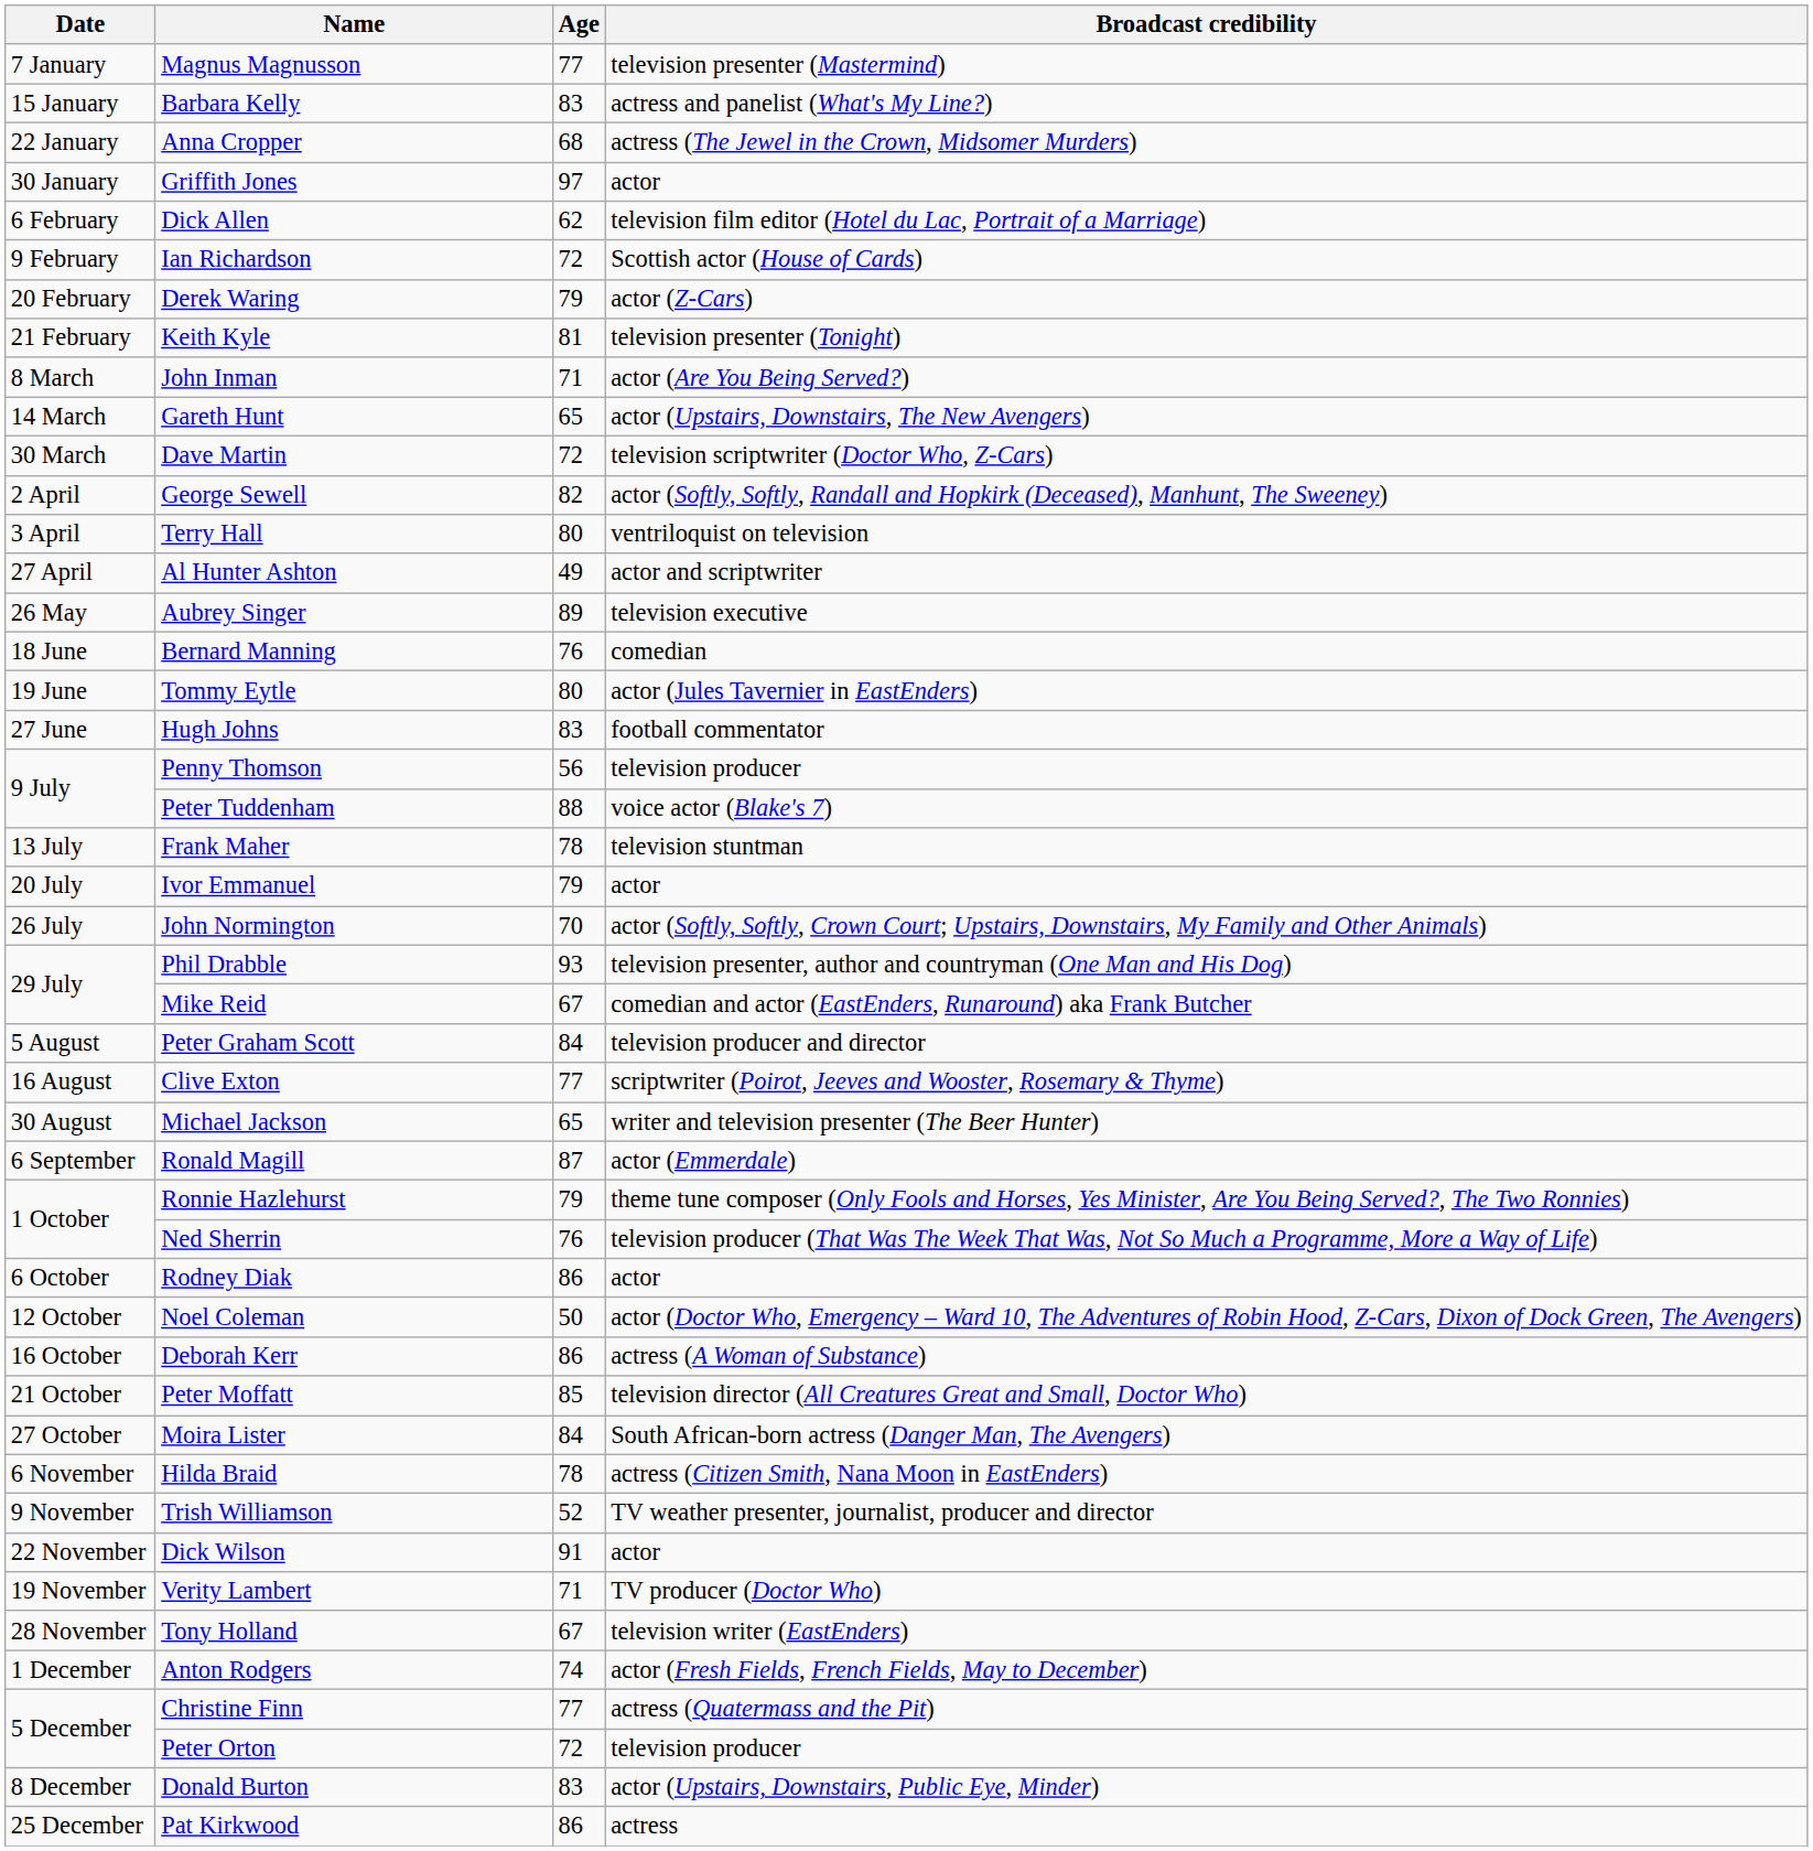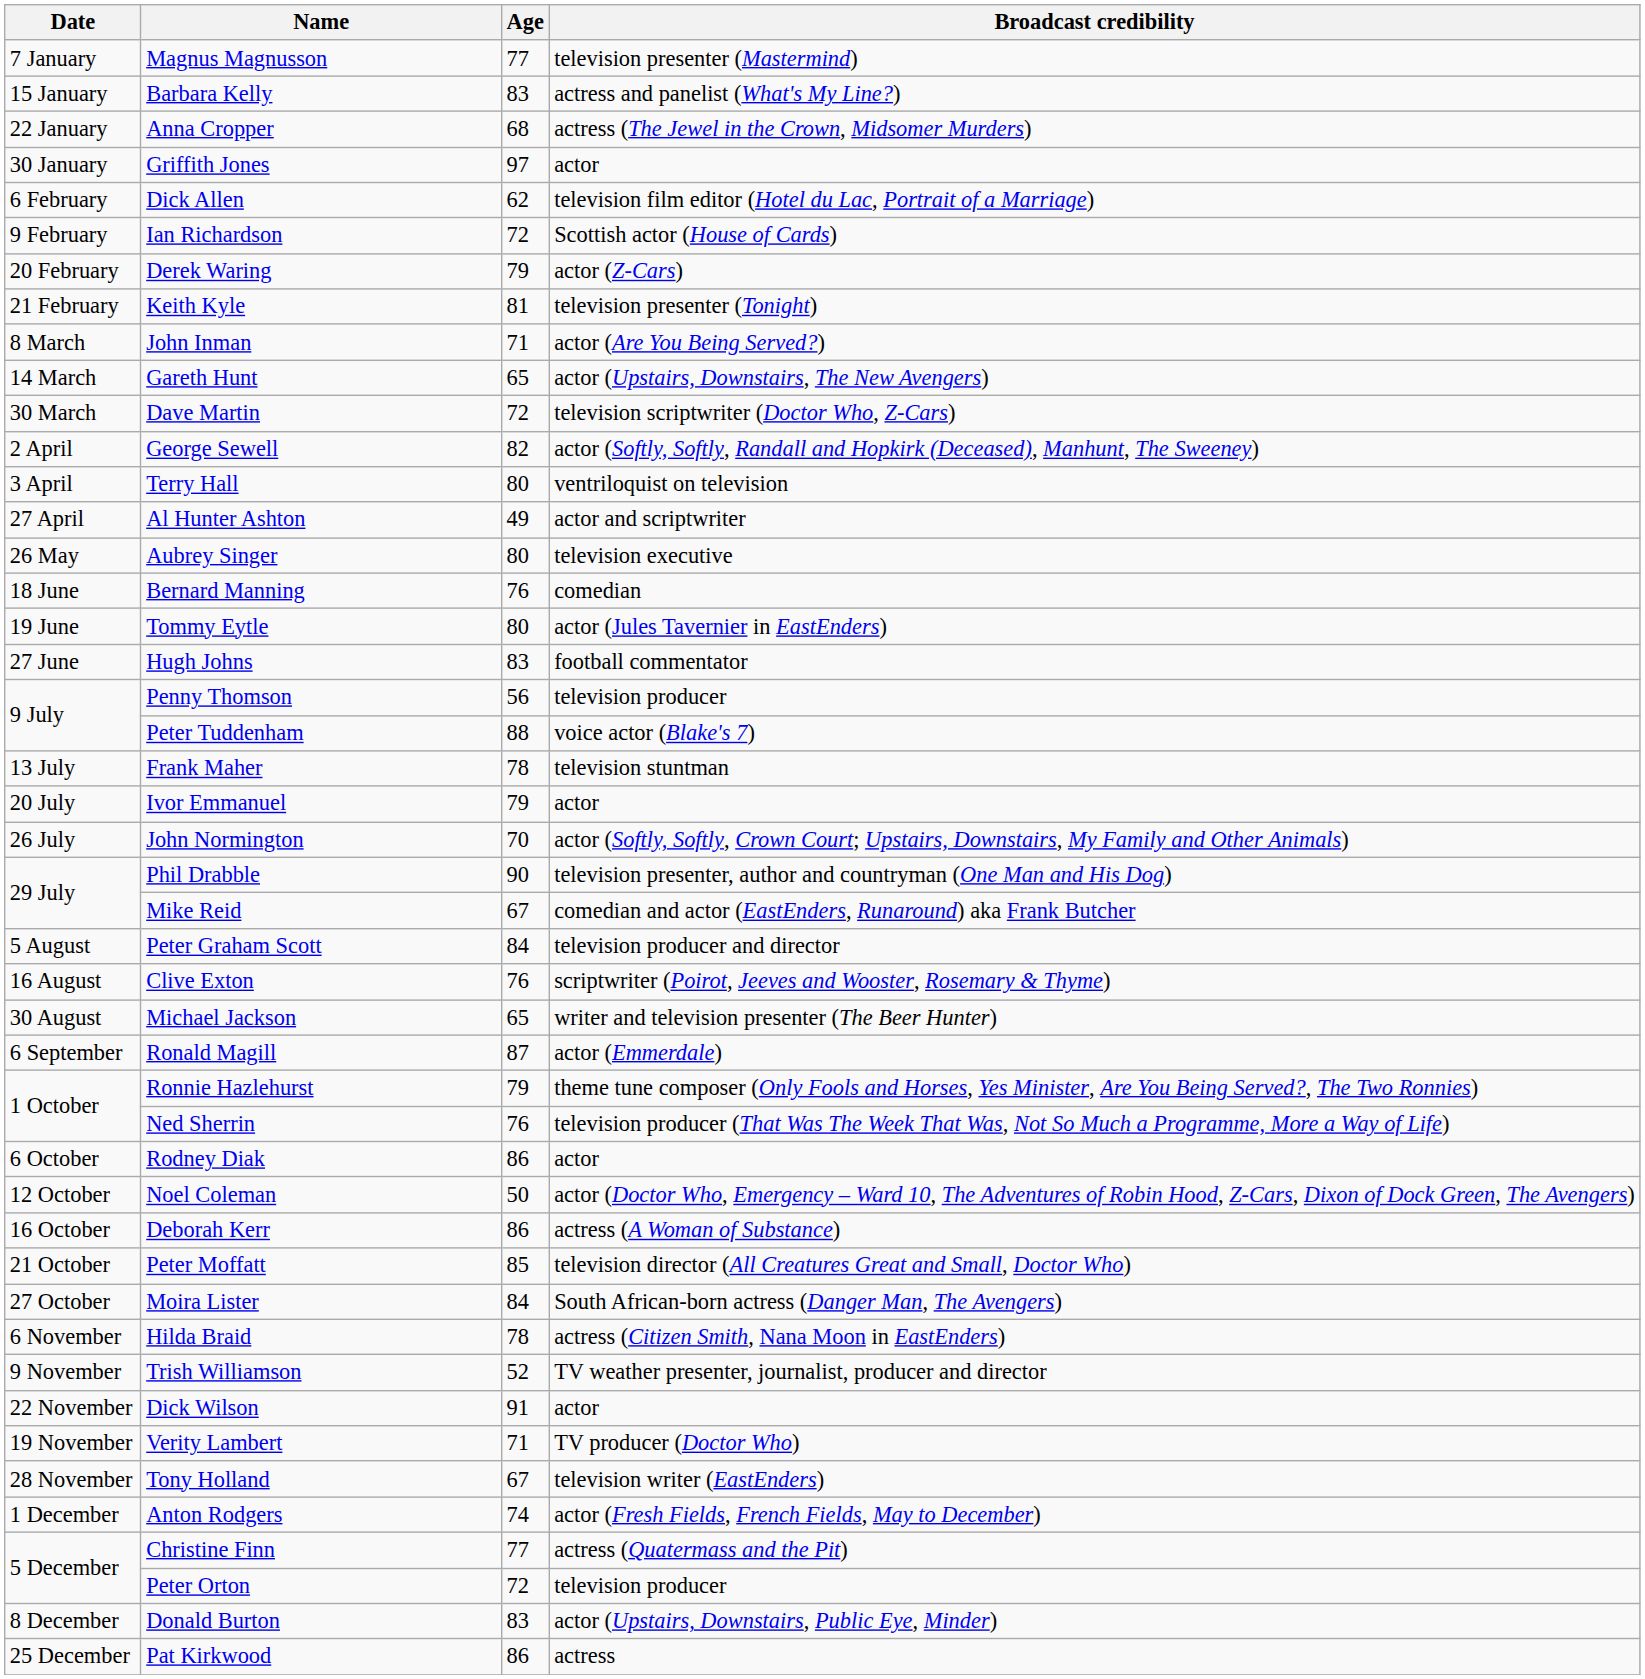Aubrey Singer | Age: 89 -> 80
Phil Drabble | Age: 93 -> 90
Clive Exton | Age: 77 -> 76
